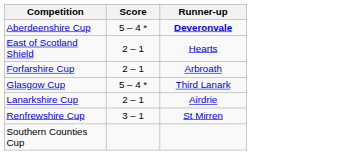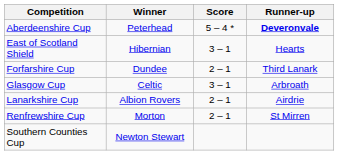+ column: Winner | Peterhead | Hibernian | Dundee | Celtic | Albion Rovers | Morton | Newton Stewart
East of Scotland Shield | Score: 2 – 1 -> 3 – 1
Forfarshire Cup | Runner-up: Arbroath -> Third Lanark
Glasgow Cup | Score: 5 – 4 * -> 3 – 1
Glasgow Cup | Runner-up: Third Lanark -> Arbroath
Renfrewshire Cup | Score: 3 – 1 -> 2 – 1
